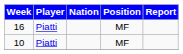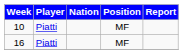rows swapped: 10 <-> 16
